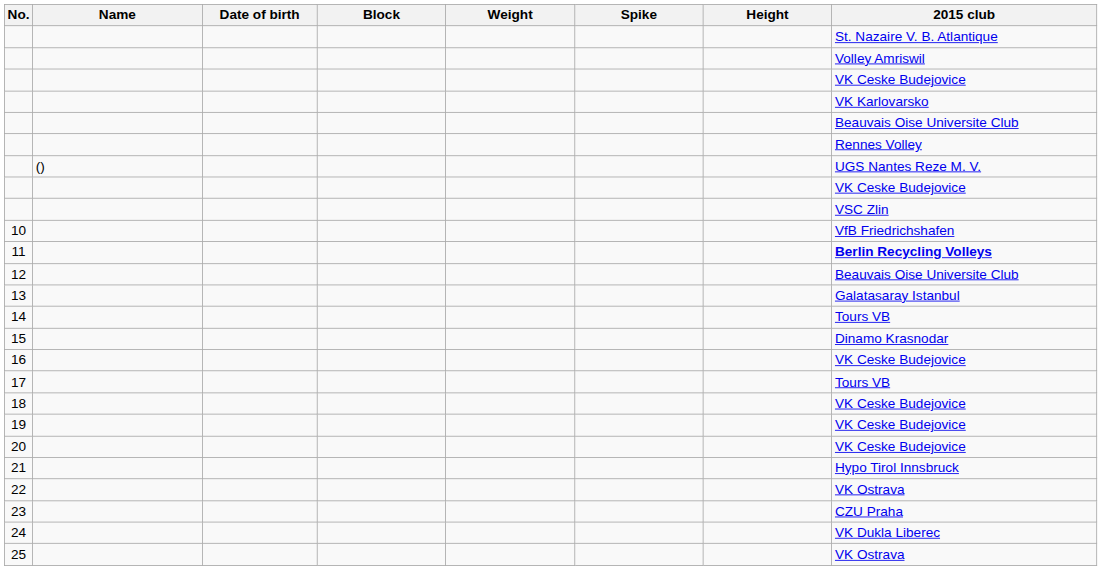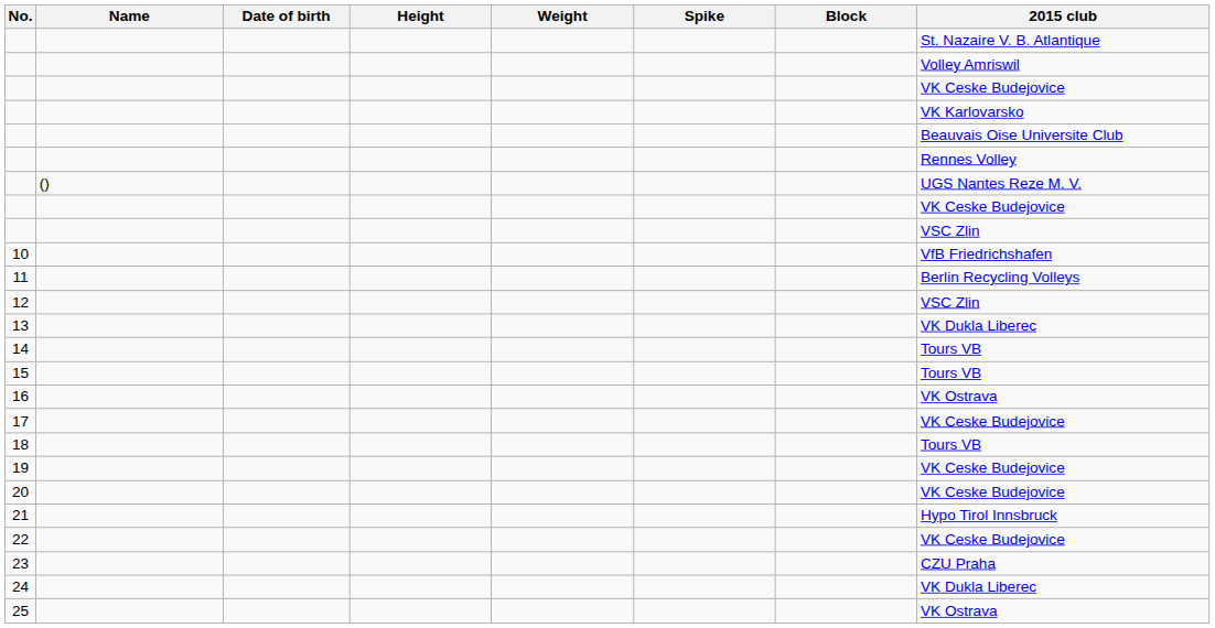columns swapped: Height <-> Block
11 | 2015 club: bold -> normal
12 | 2015 club: Beauvais Oise Universite Club -> VSC Zlin
13 | 2015 club: Galatasaray Istanbul -> VK Dukla Liberec
15 | 2015 club: Dinamo Krasnodar -> Tours VB
16 | 2015 club: VK Ceske Budejovice -> VK Ostrava
17 | 2015 club: Tours VB -> VK Ceske Budejovice
18 | 2015 club: VK Ceske Budejovice -> Tours VB
22 | 2015 club: VK Ostrava -> VK Ceske Budejovice
